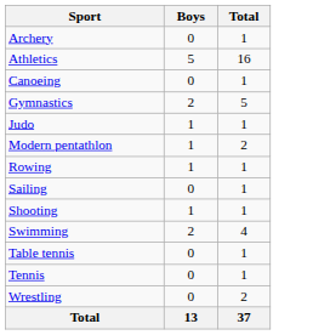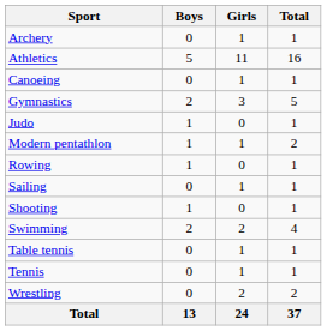+ column: Girls | 1 | 11 | 1 | 3 | 0 | 1 | 0 | 1 | 0 | 2 | 1 | 1 | 2 | 24
